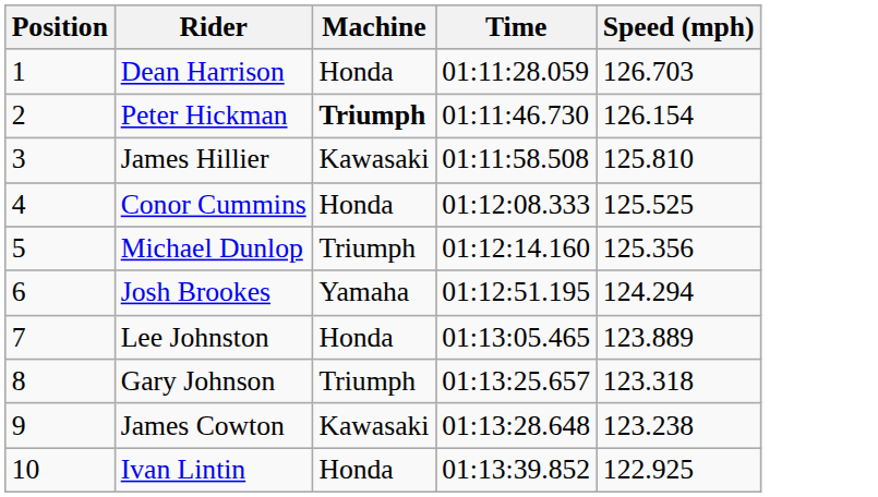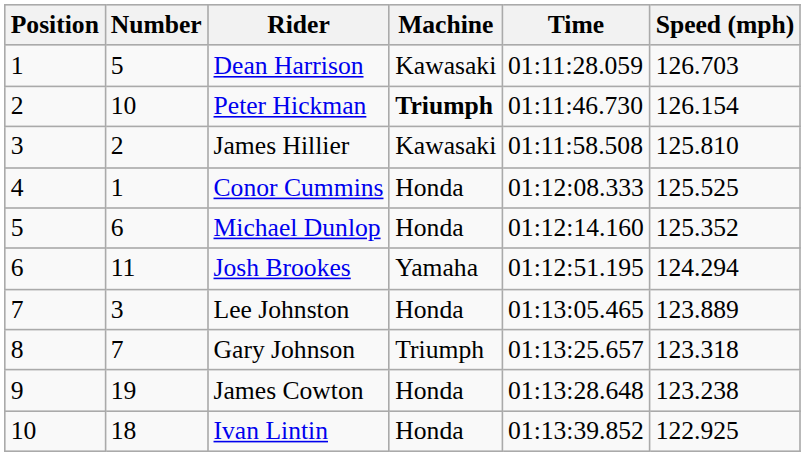+ column: Number | 5 | 10 | 2 | 1 | 6 | 11 | 3 | 7 | 19 | 18
Dean Harrison | Machine: Honda -> Kawasaki
Michael Dunlop | Machine: Triumph -> Honda
Michael Dunlop | Speed (mph): 125.356 -> 125.352
James Cowton | Machine: Kawasaki -> Honda
